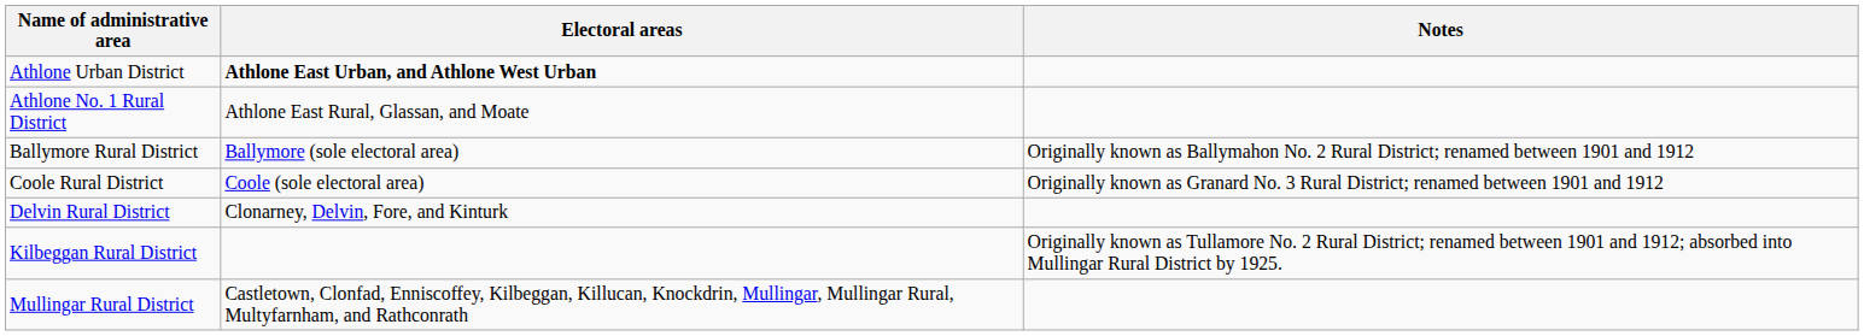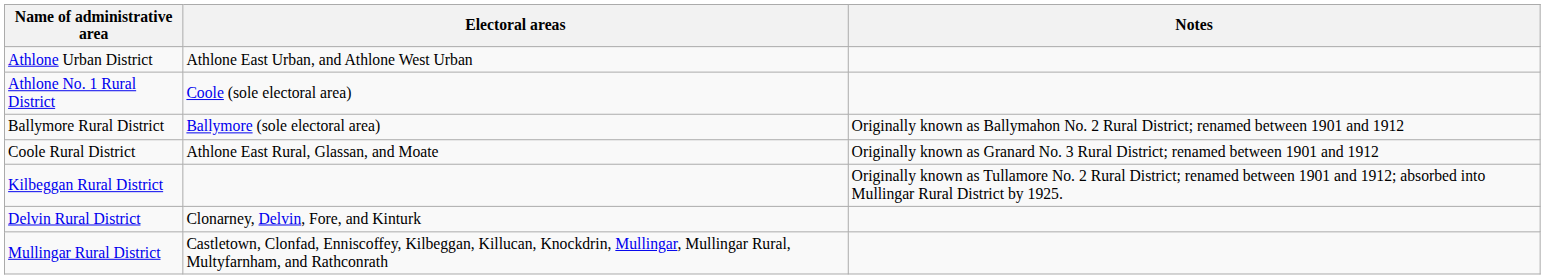Athlone Urban District | Electoral areas: bold -> normal
Athlone No. 1 Rural District | Electoral areas: Athlone East Rural, Glassan, and Moate -> Coole (sole electoral area)
Coole Rural District | Electoral areas: Coole (sole electoral area) -> Athlone East Rural, Glassan, and Moate
rows swapped: Delvin Rural District <-> Kilbeggan Rural District
